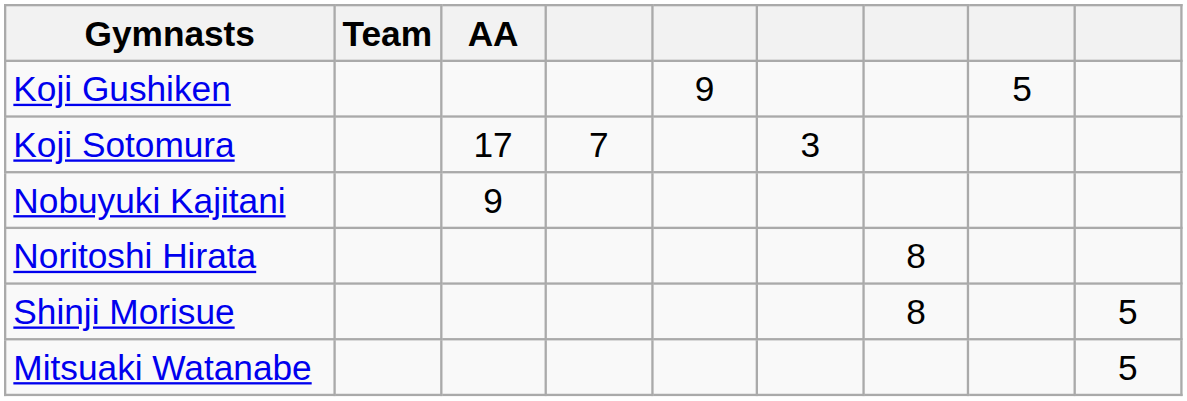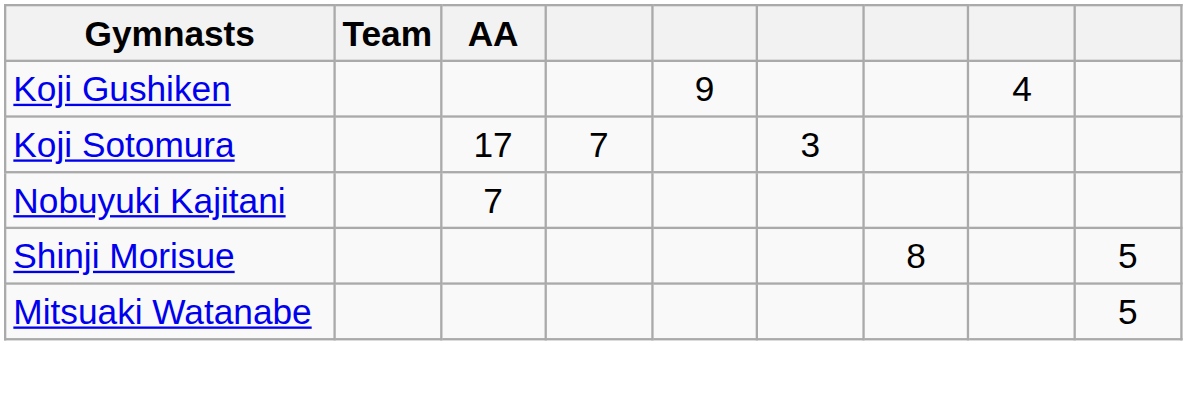Koji Gushiken | column 8: 5 -> 4
Nobuyuki Kajitani | AA: 9 -> 7
- row: Noritoshi Hirata | 8
